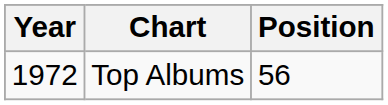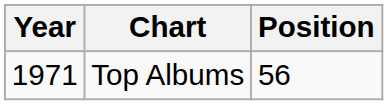Top Albums | Year: 1972 -> 1971
